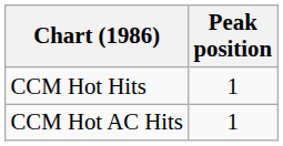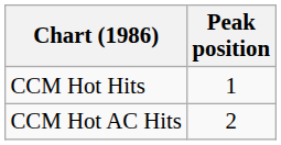CCM Hot AC Hits | Peak position: 1 -> 2
